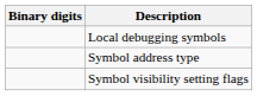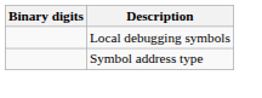- row: Symbol visibility setting flags
